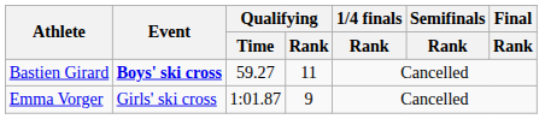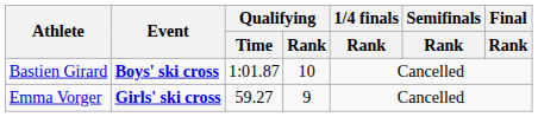Bastien Girard | Qualifying / Time: 59.27 -> 1:01.87
Bastien Girard | Qualifying / Rank: 11 -> 10
Emma Vorger | Event: normal -> bold
Emma Vorger | Qualifying / Time: 1:01.87 -> 59.27
